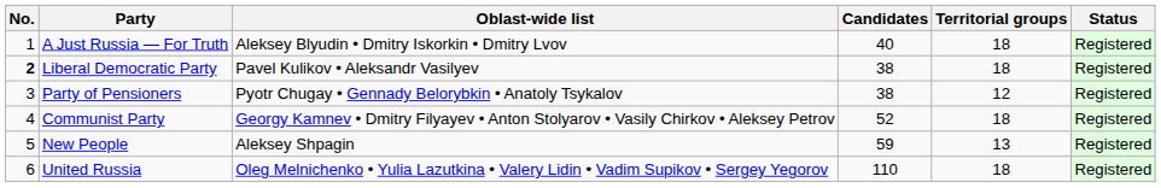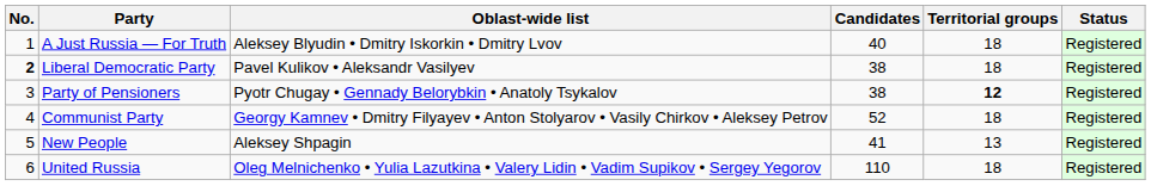Party of Pensioners | Territorial groups: normal -> bold
New People | Candidates: 59 -> 41
